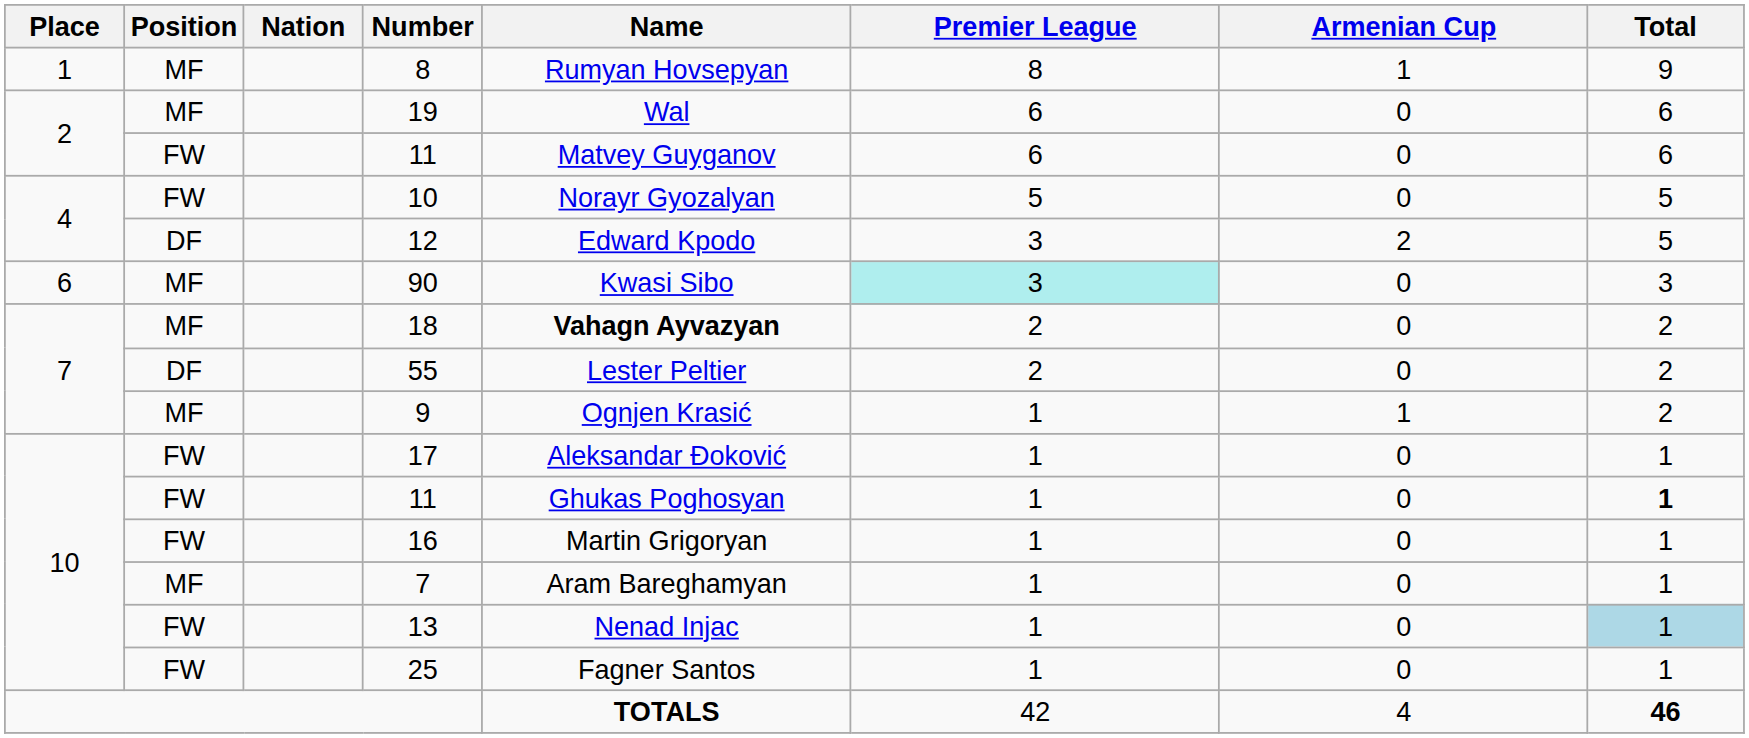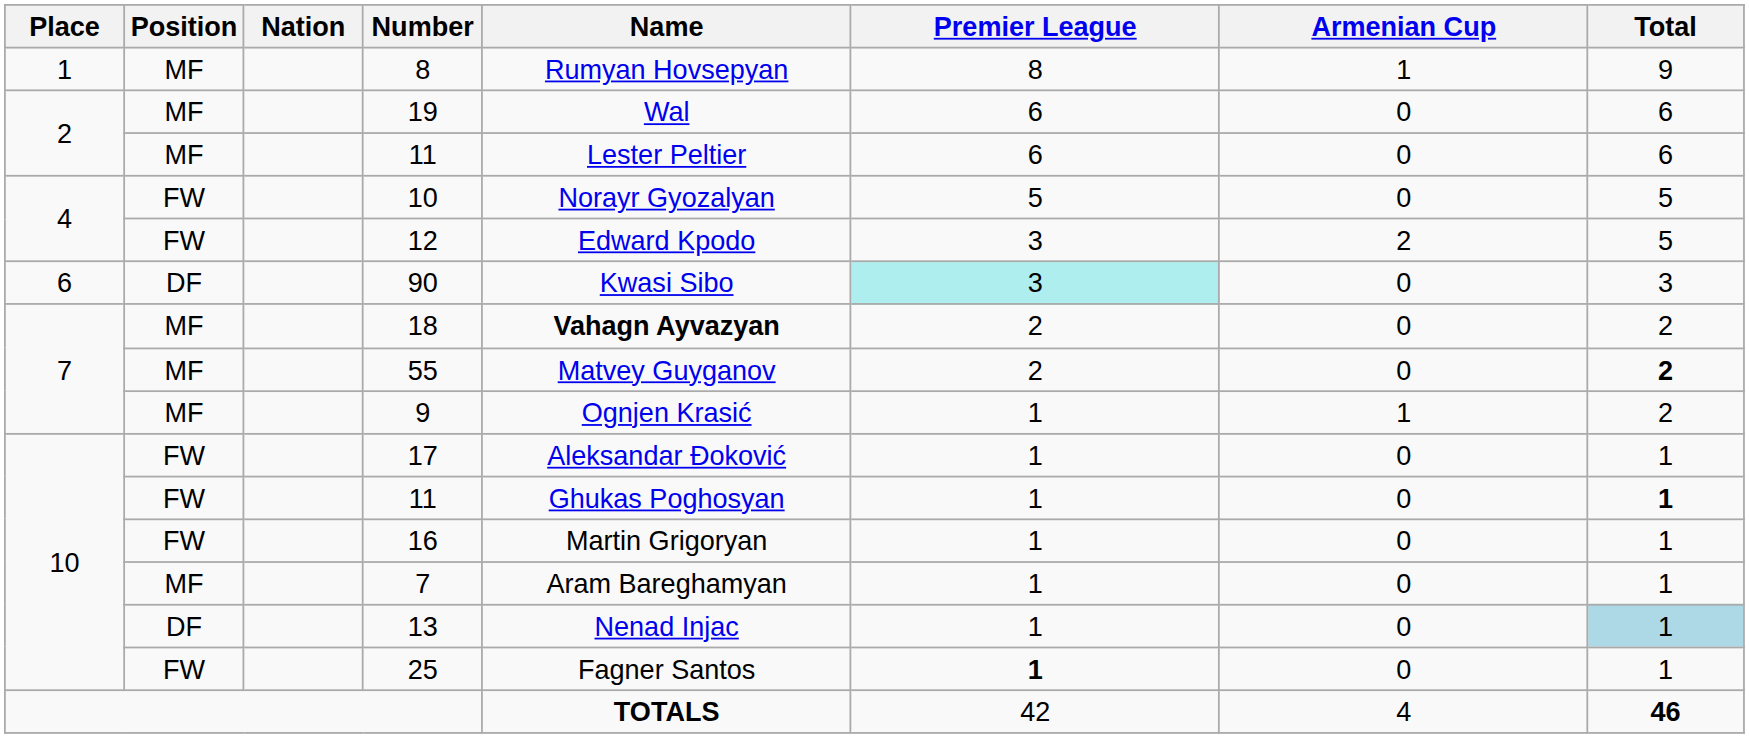2 / 11 | Position: FW -> MF
2 / 11 | Name: Matvey Guyganov -> Lester Peltier
12 | Position: DF -> FW
90 | Position: MF -> DF
55 | Position: DF -> MF
55 | Name: Lester Peltier -> Matvey Guyganov
55 | Total: normal -> bold
13 | Position: FW -> DF
25 | Premier League: normal -> bold
